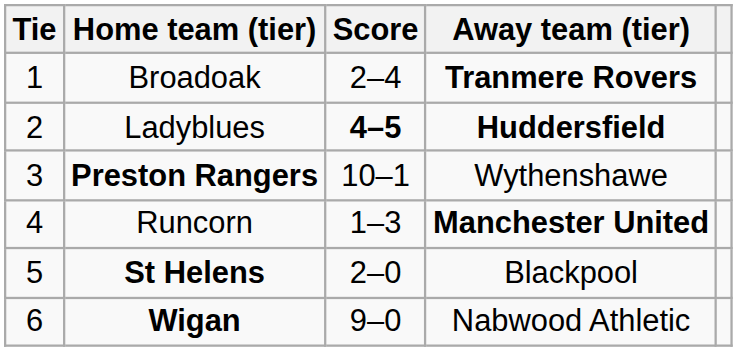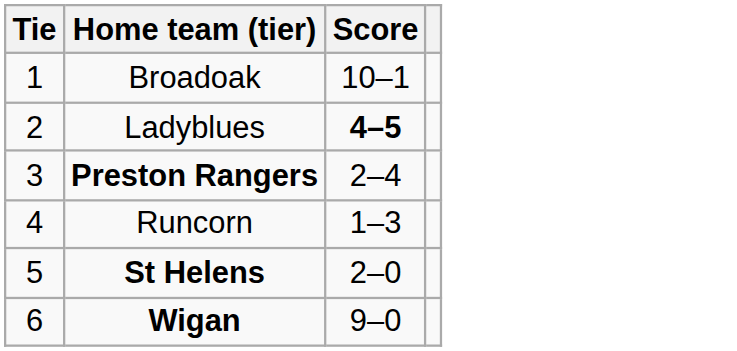- column: Away team (tier) | Tranmere Rovers | Huddersfield | Wythenshawe | Manchester United | Blackpool | Nabwood Athletic
Broadoak | Score: 2–4 -> 10–1
Preston Rangers | Score: 10–1 -> 2–4
